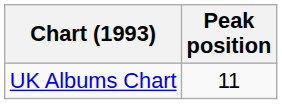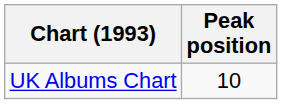UK Albums Chart | Peak position: 11 -> 10
